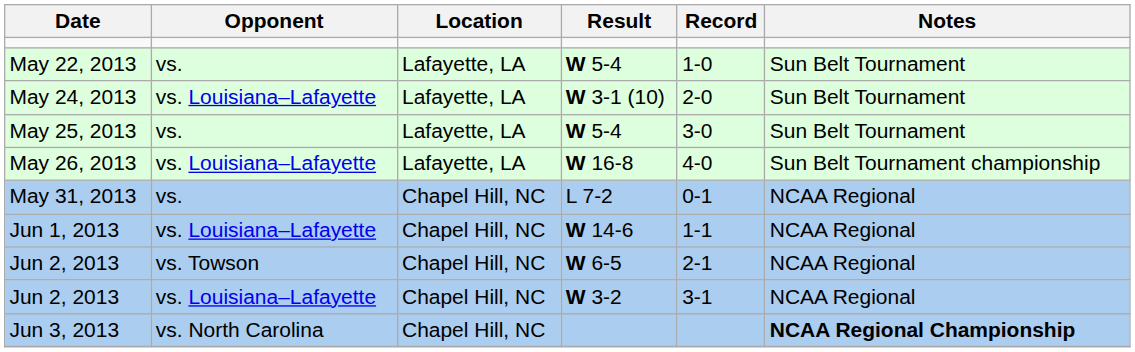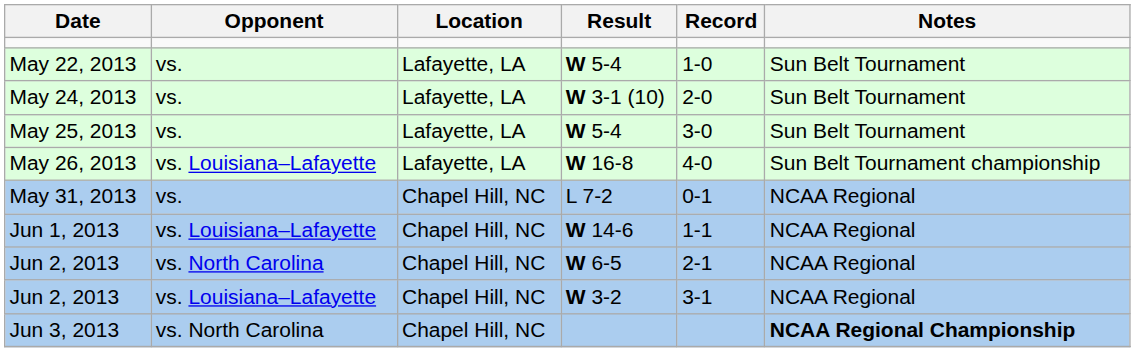May 24, 2013 | Opponent: vs. Louisiana–Lafayette -> vs.
Jun 2, 2013 / W 6-5 | Opponent: vs. Towson -> vs. North Carolina
